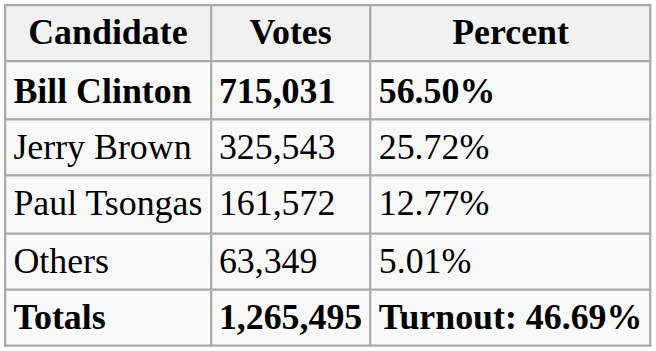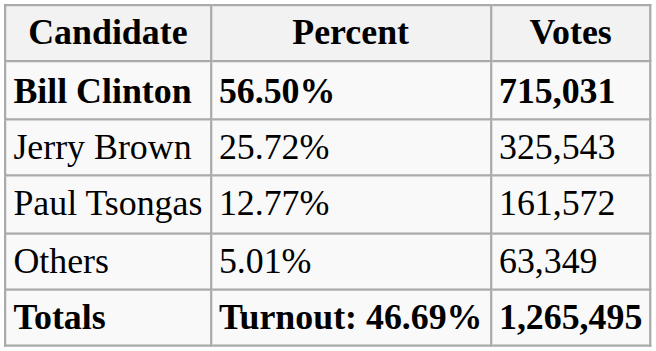columns swapped: Votes <-> Percent
